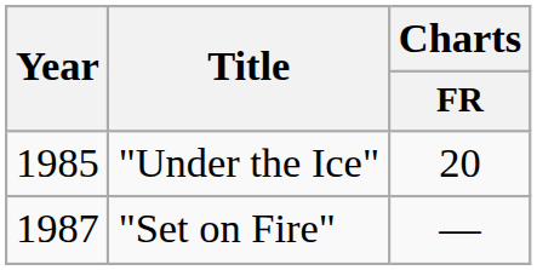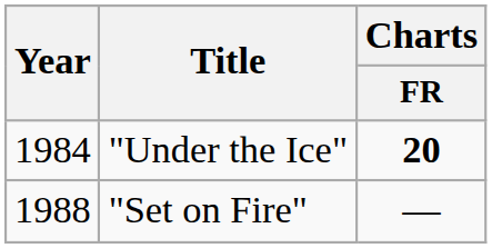"Under the Ice" | Year: 1985 -> 1984
"Under the Ice" | Charts / FR: normal -> bold
"Set on Fire" | Year: 1987 -> 1988
